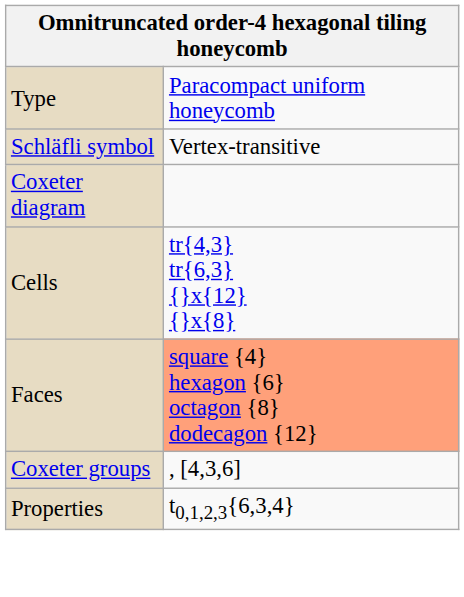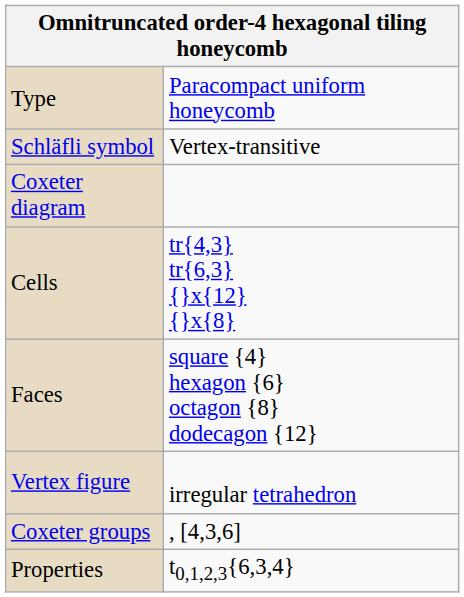Faces | column 2: lightsalmon background -> no background
+ row: Vertex figure | irregular tetrahedron
